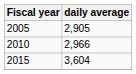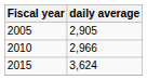2015 | daily average: 3,604 -> 3,624
